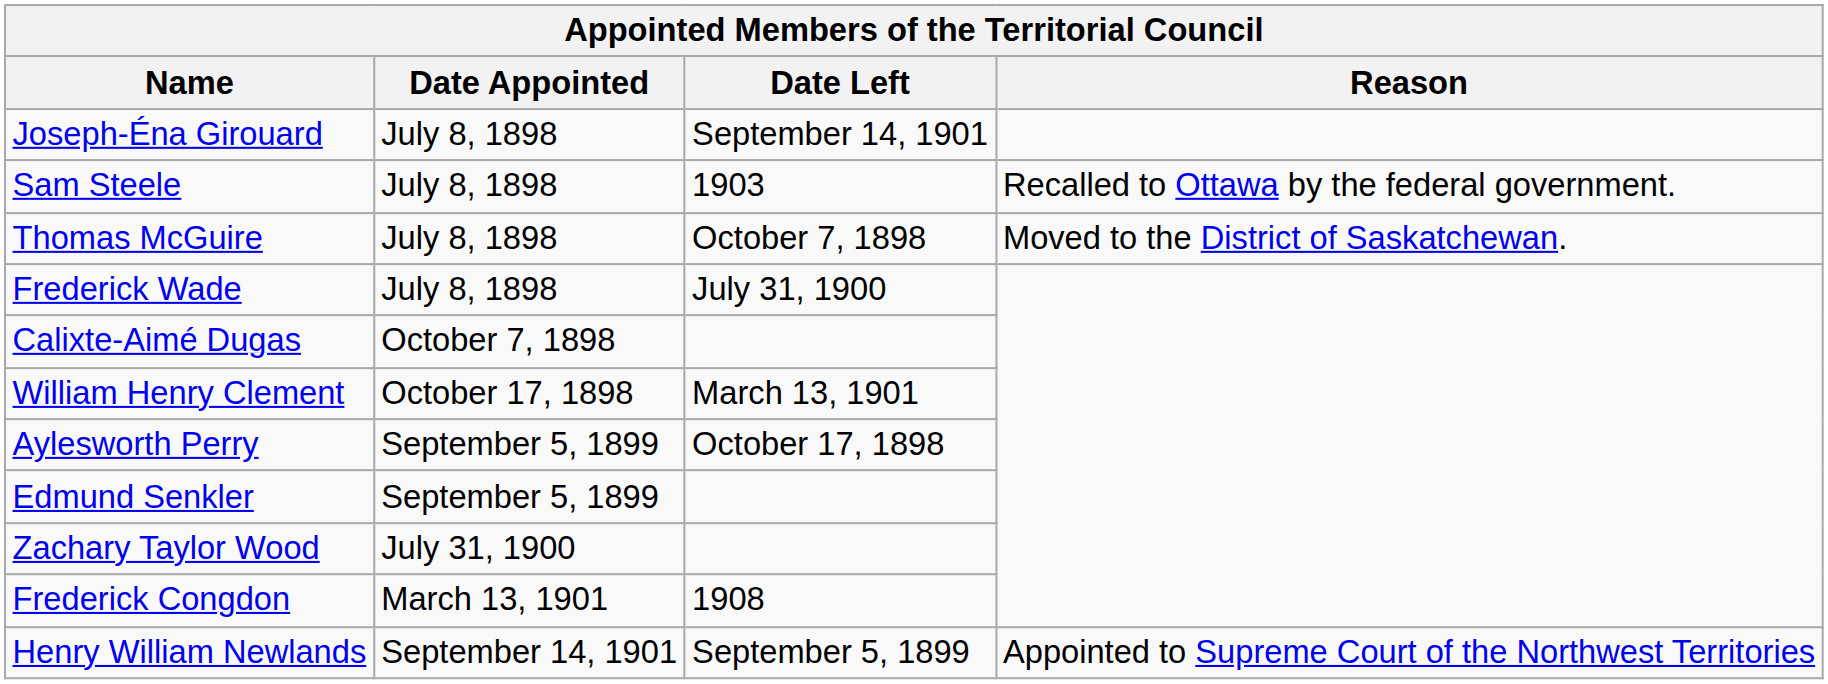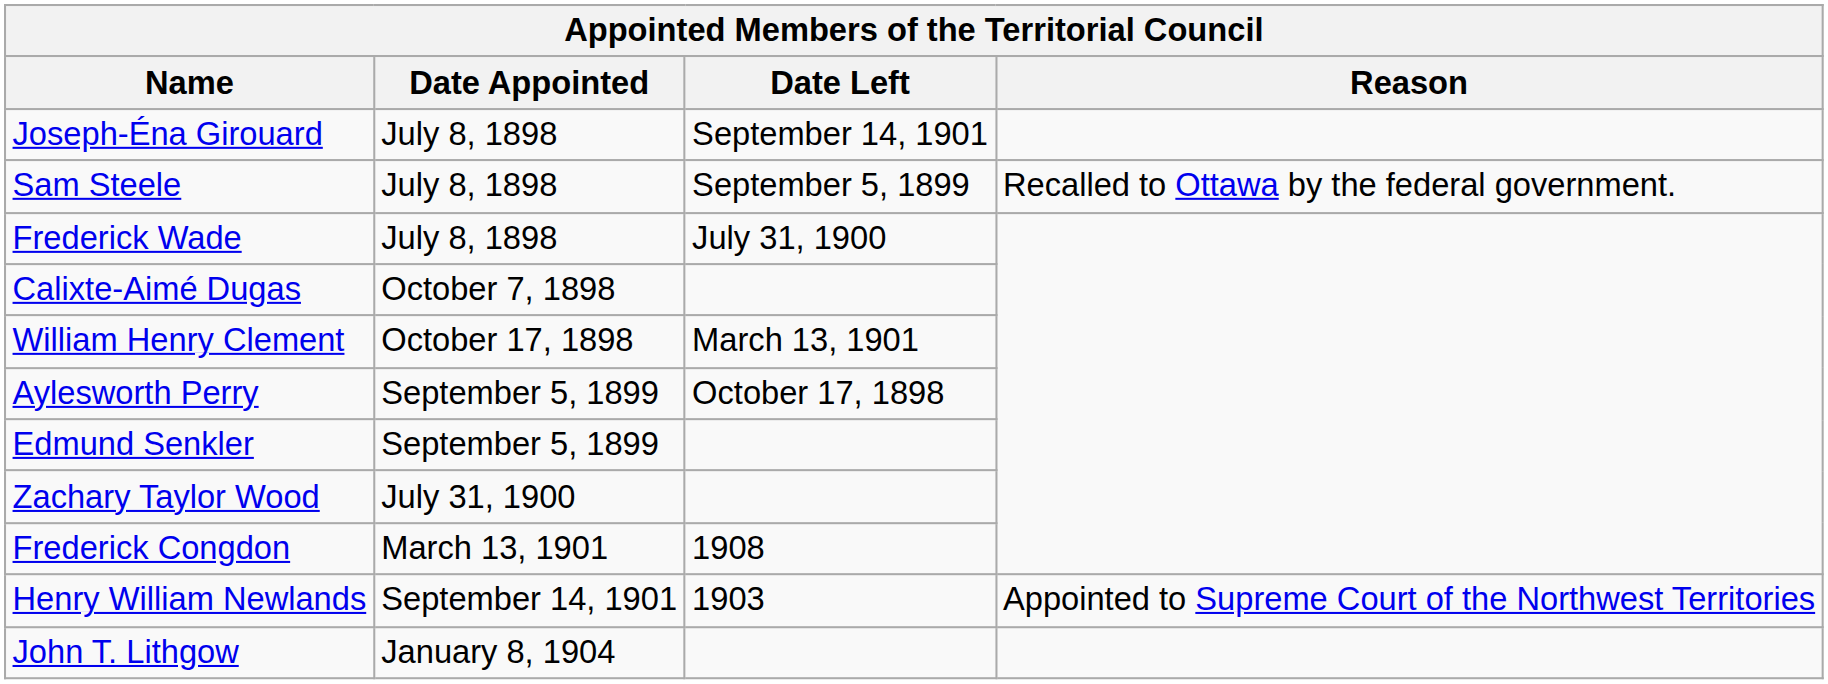Sam Steele | Date Left: 1903 -> September 5, 1899
- row: Thomas McGuire | July 8, 1898 | October 7, 1898 | Moved to the District of Saskatchewan.
Henry William Newlands | Date Left: September 5, 1899 -> 1903
+ row: John T. Lithgow | January 8, 1904
